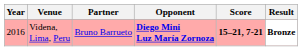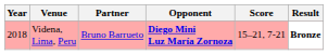Videna, Lima, Peru | Year: 2016 -> 2018
Videna, Lima, Peru | Score: bold -> normal
